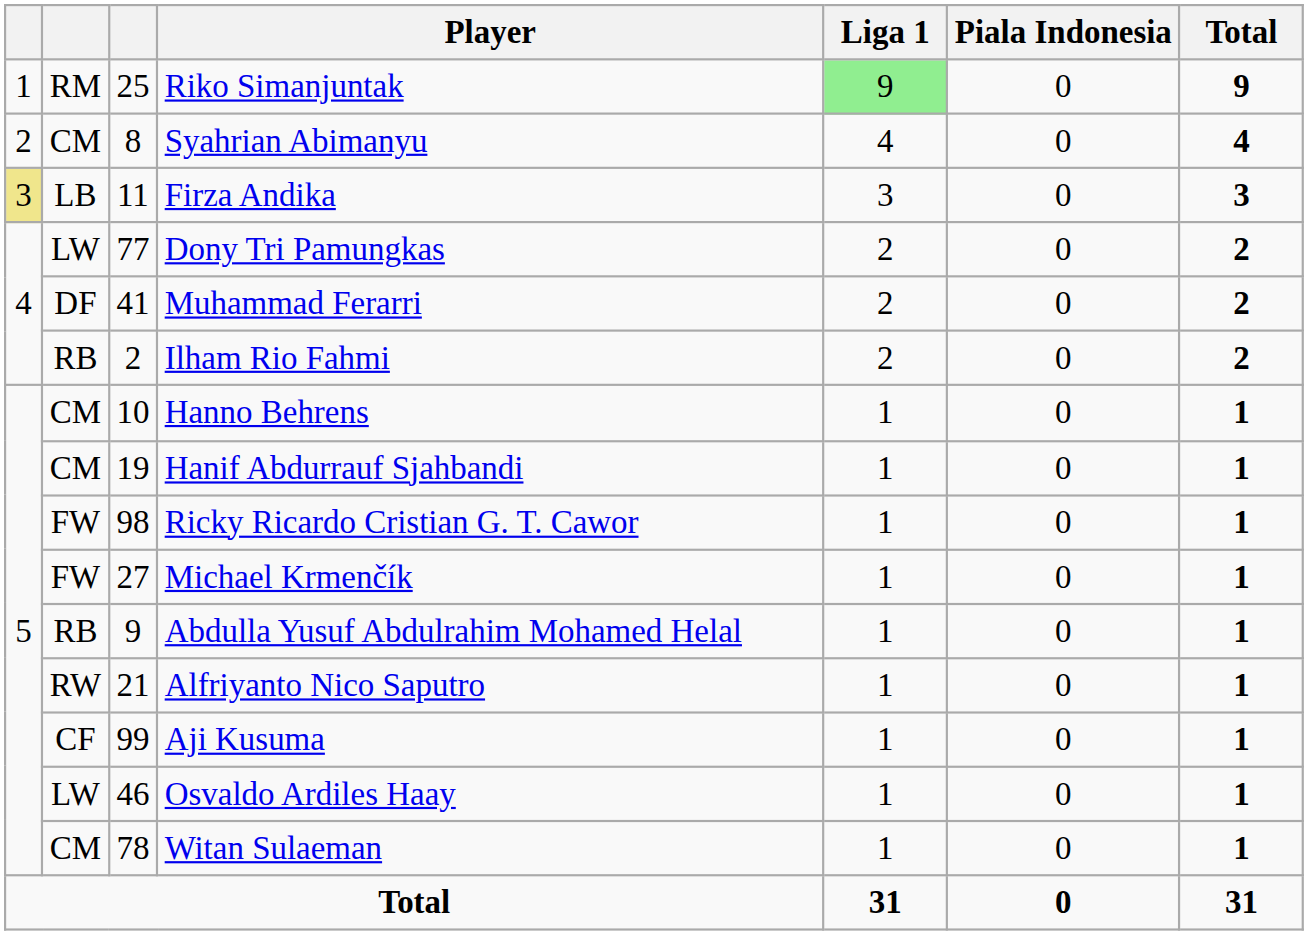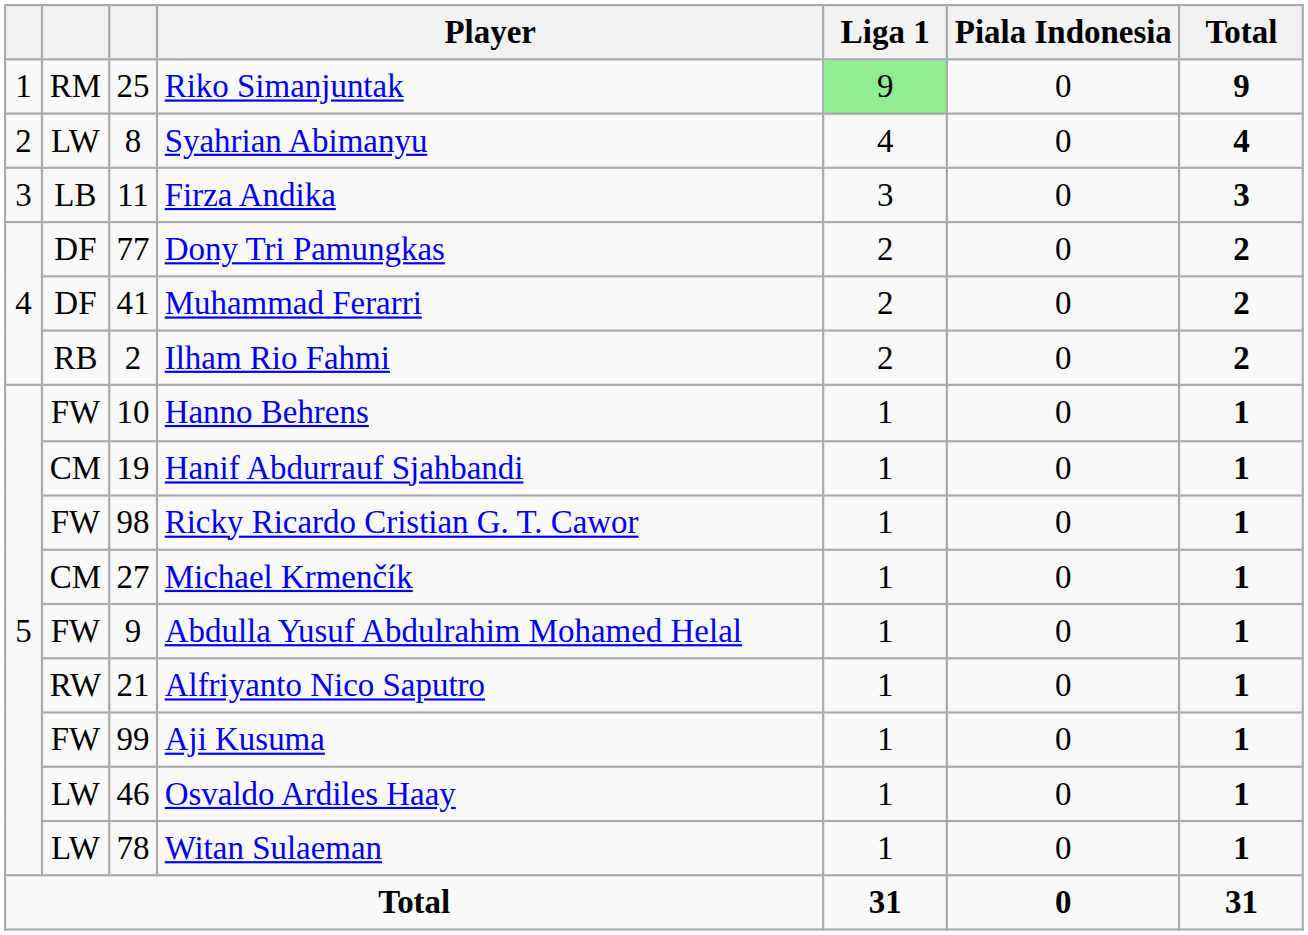Syahrian Abimanyu | column 2: CM -> LW
Firza Andika | column 1: khaki background -> no background
Dony Tri Pamungkas | column 2: LW -> DF
Hanno Behrens | column 2: CM -> FW
Michael Krmenčík | column 2: FW -> CM
Abdulla Yusuf Abdulrahim Mohamed Helal | column 2: RB -> FW
Aji Kusuma | column 2: CF -> FW
Witan Sulaeman | column 2: CM -> LW
